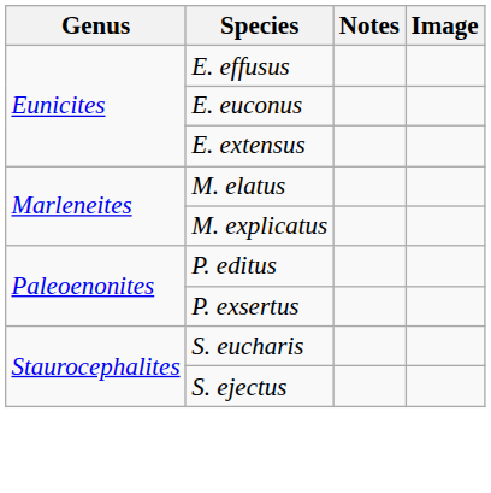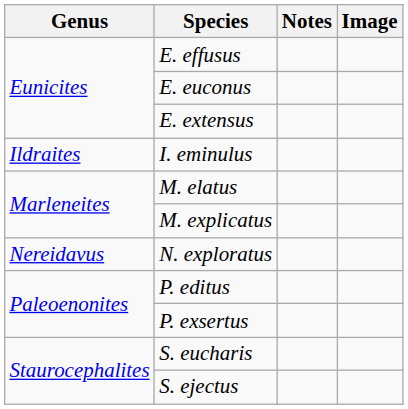+ row: Ildraites | I. eminulus
+ row: Nereidavus | N. exploratus
